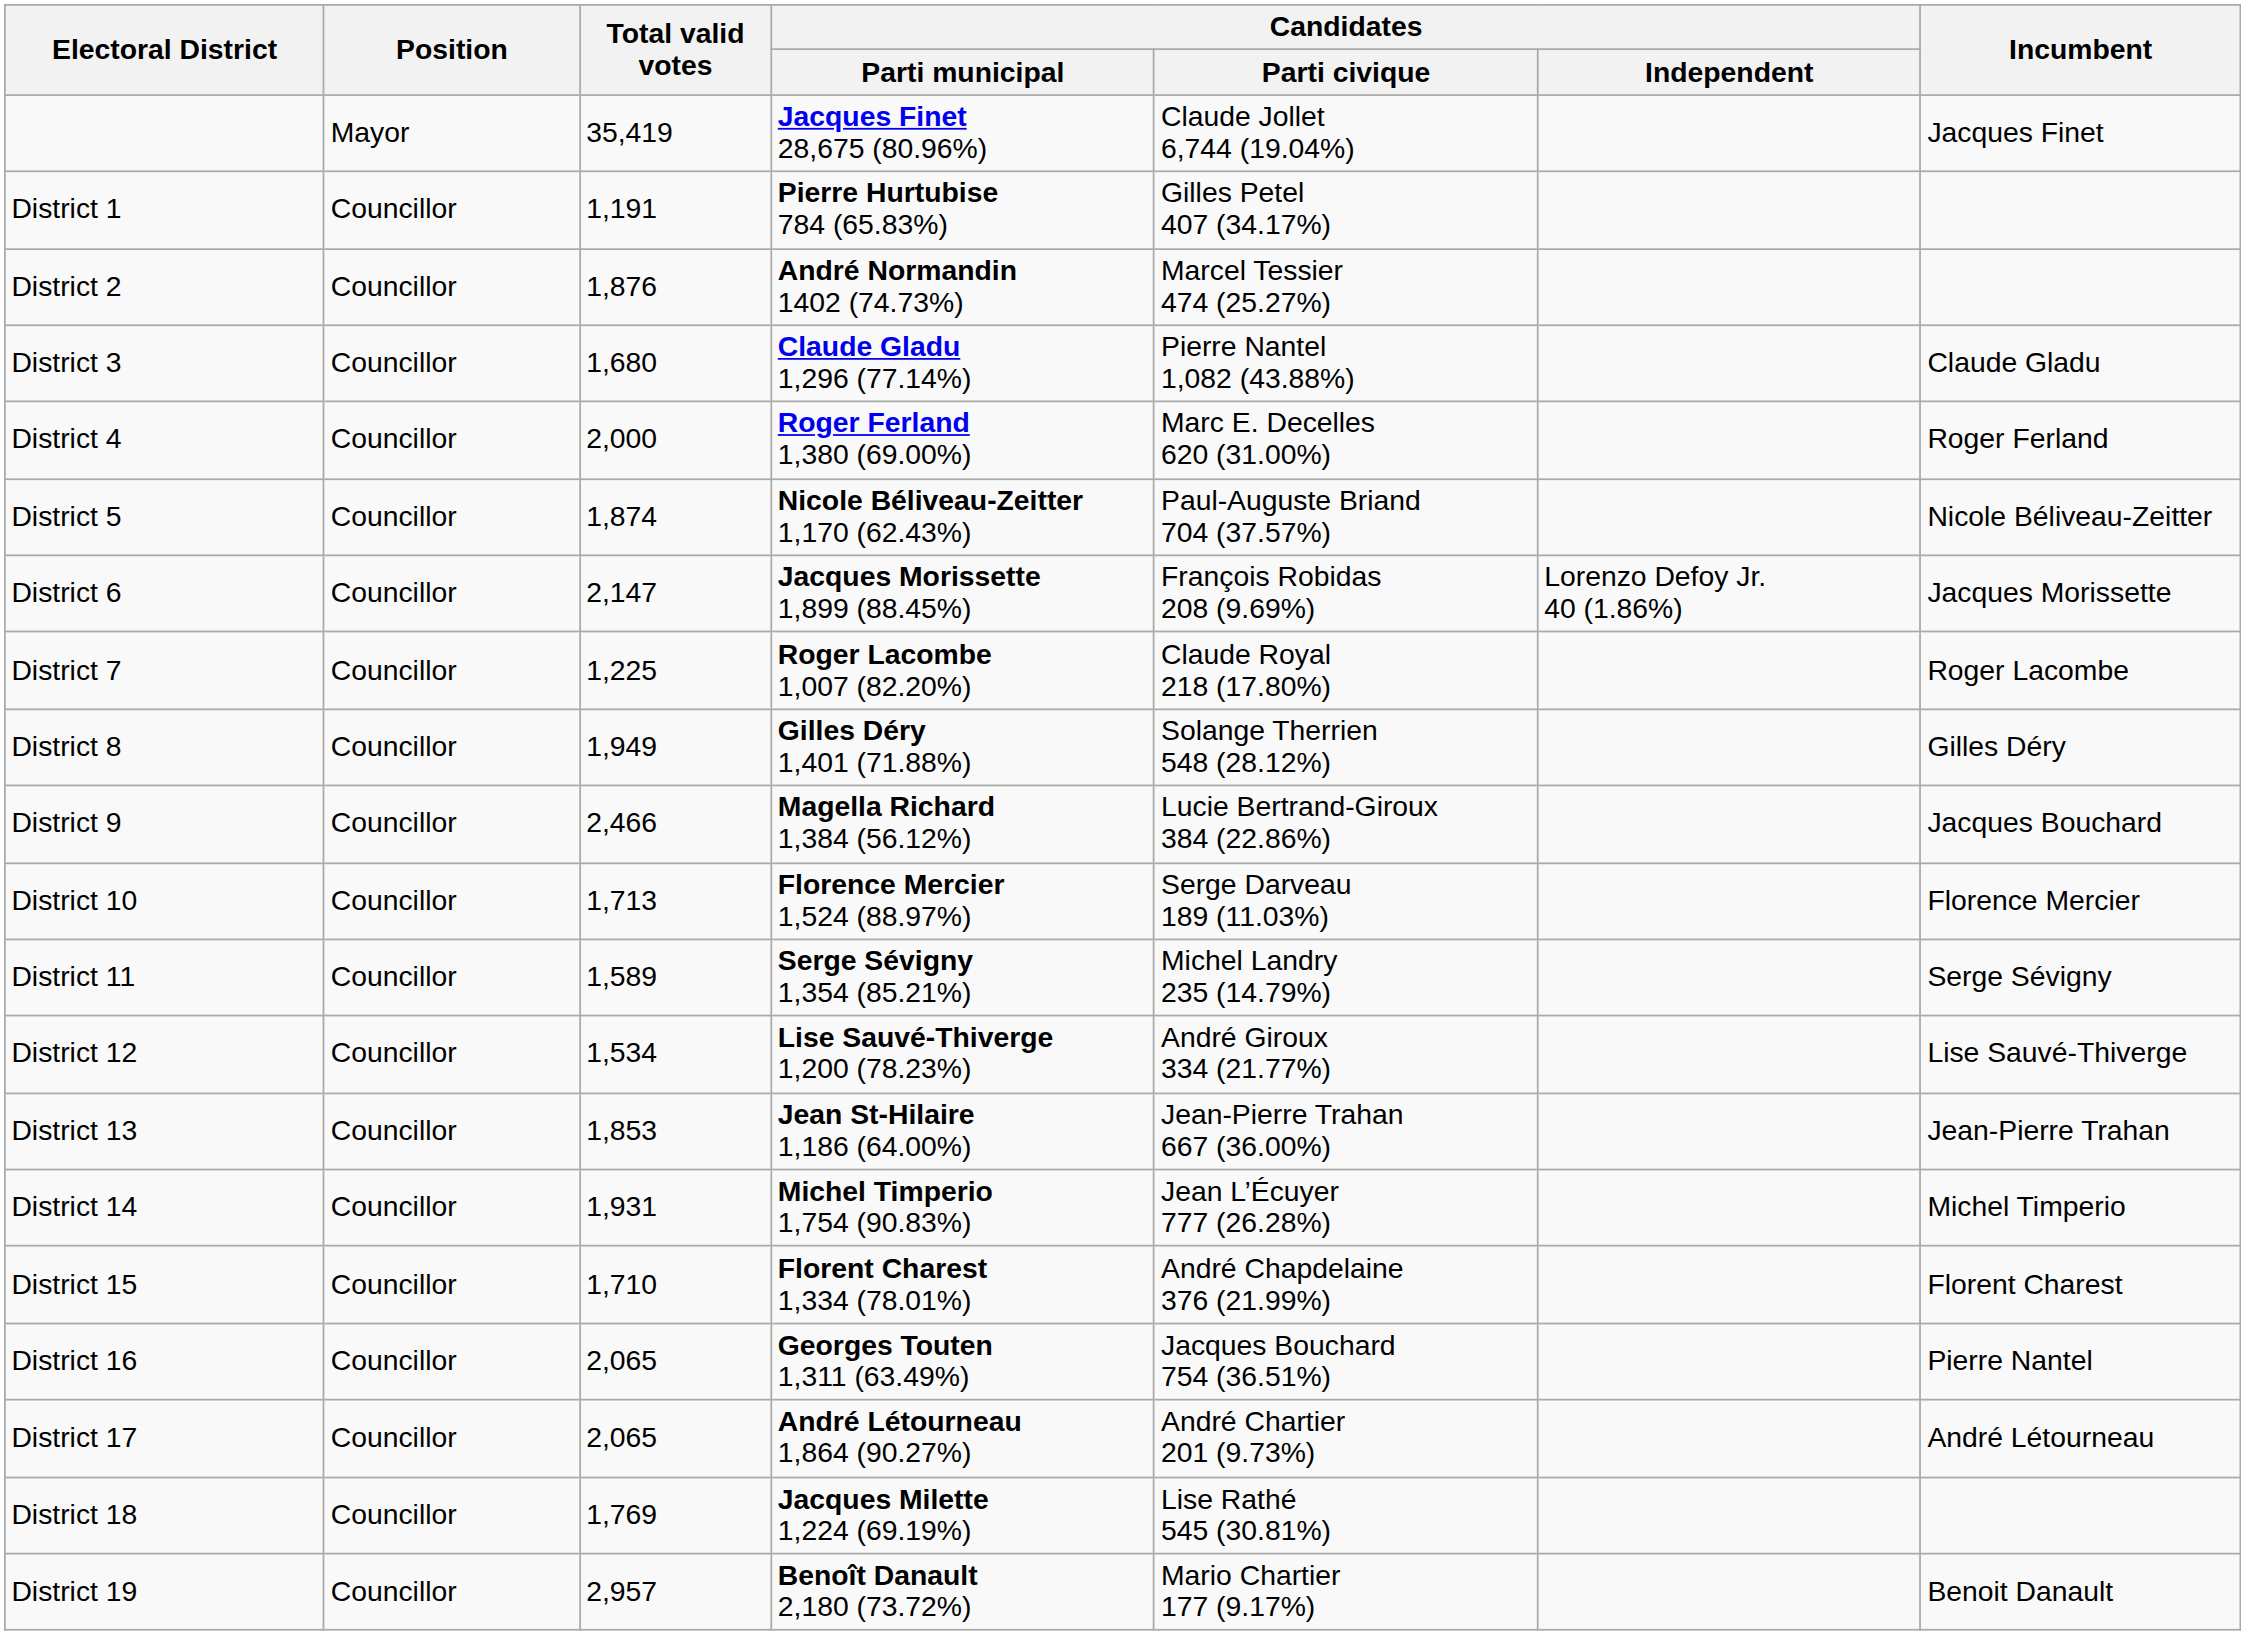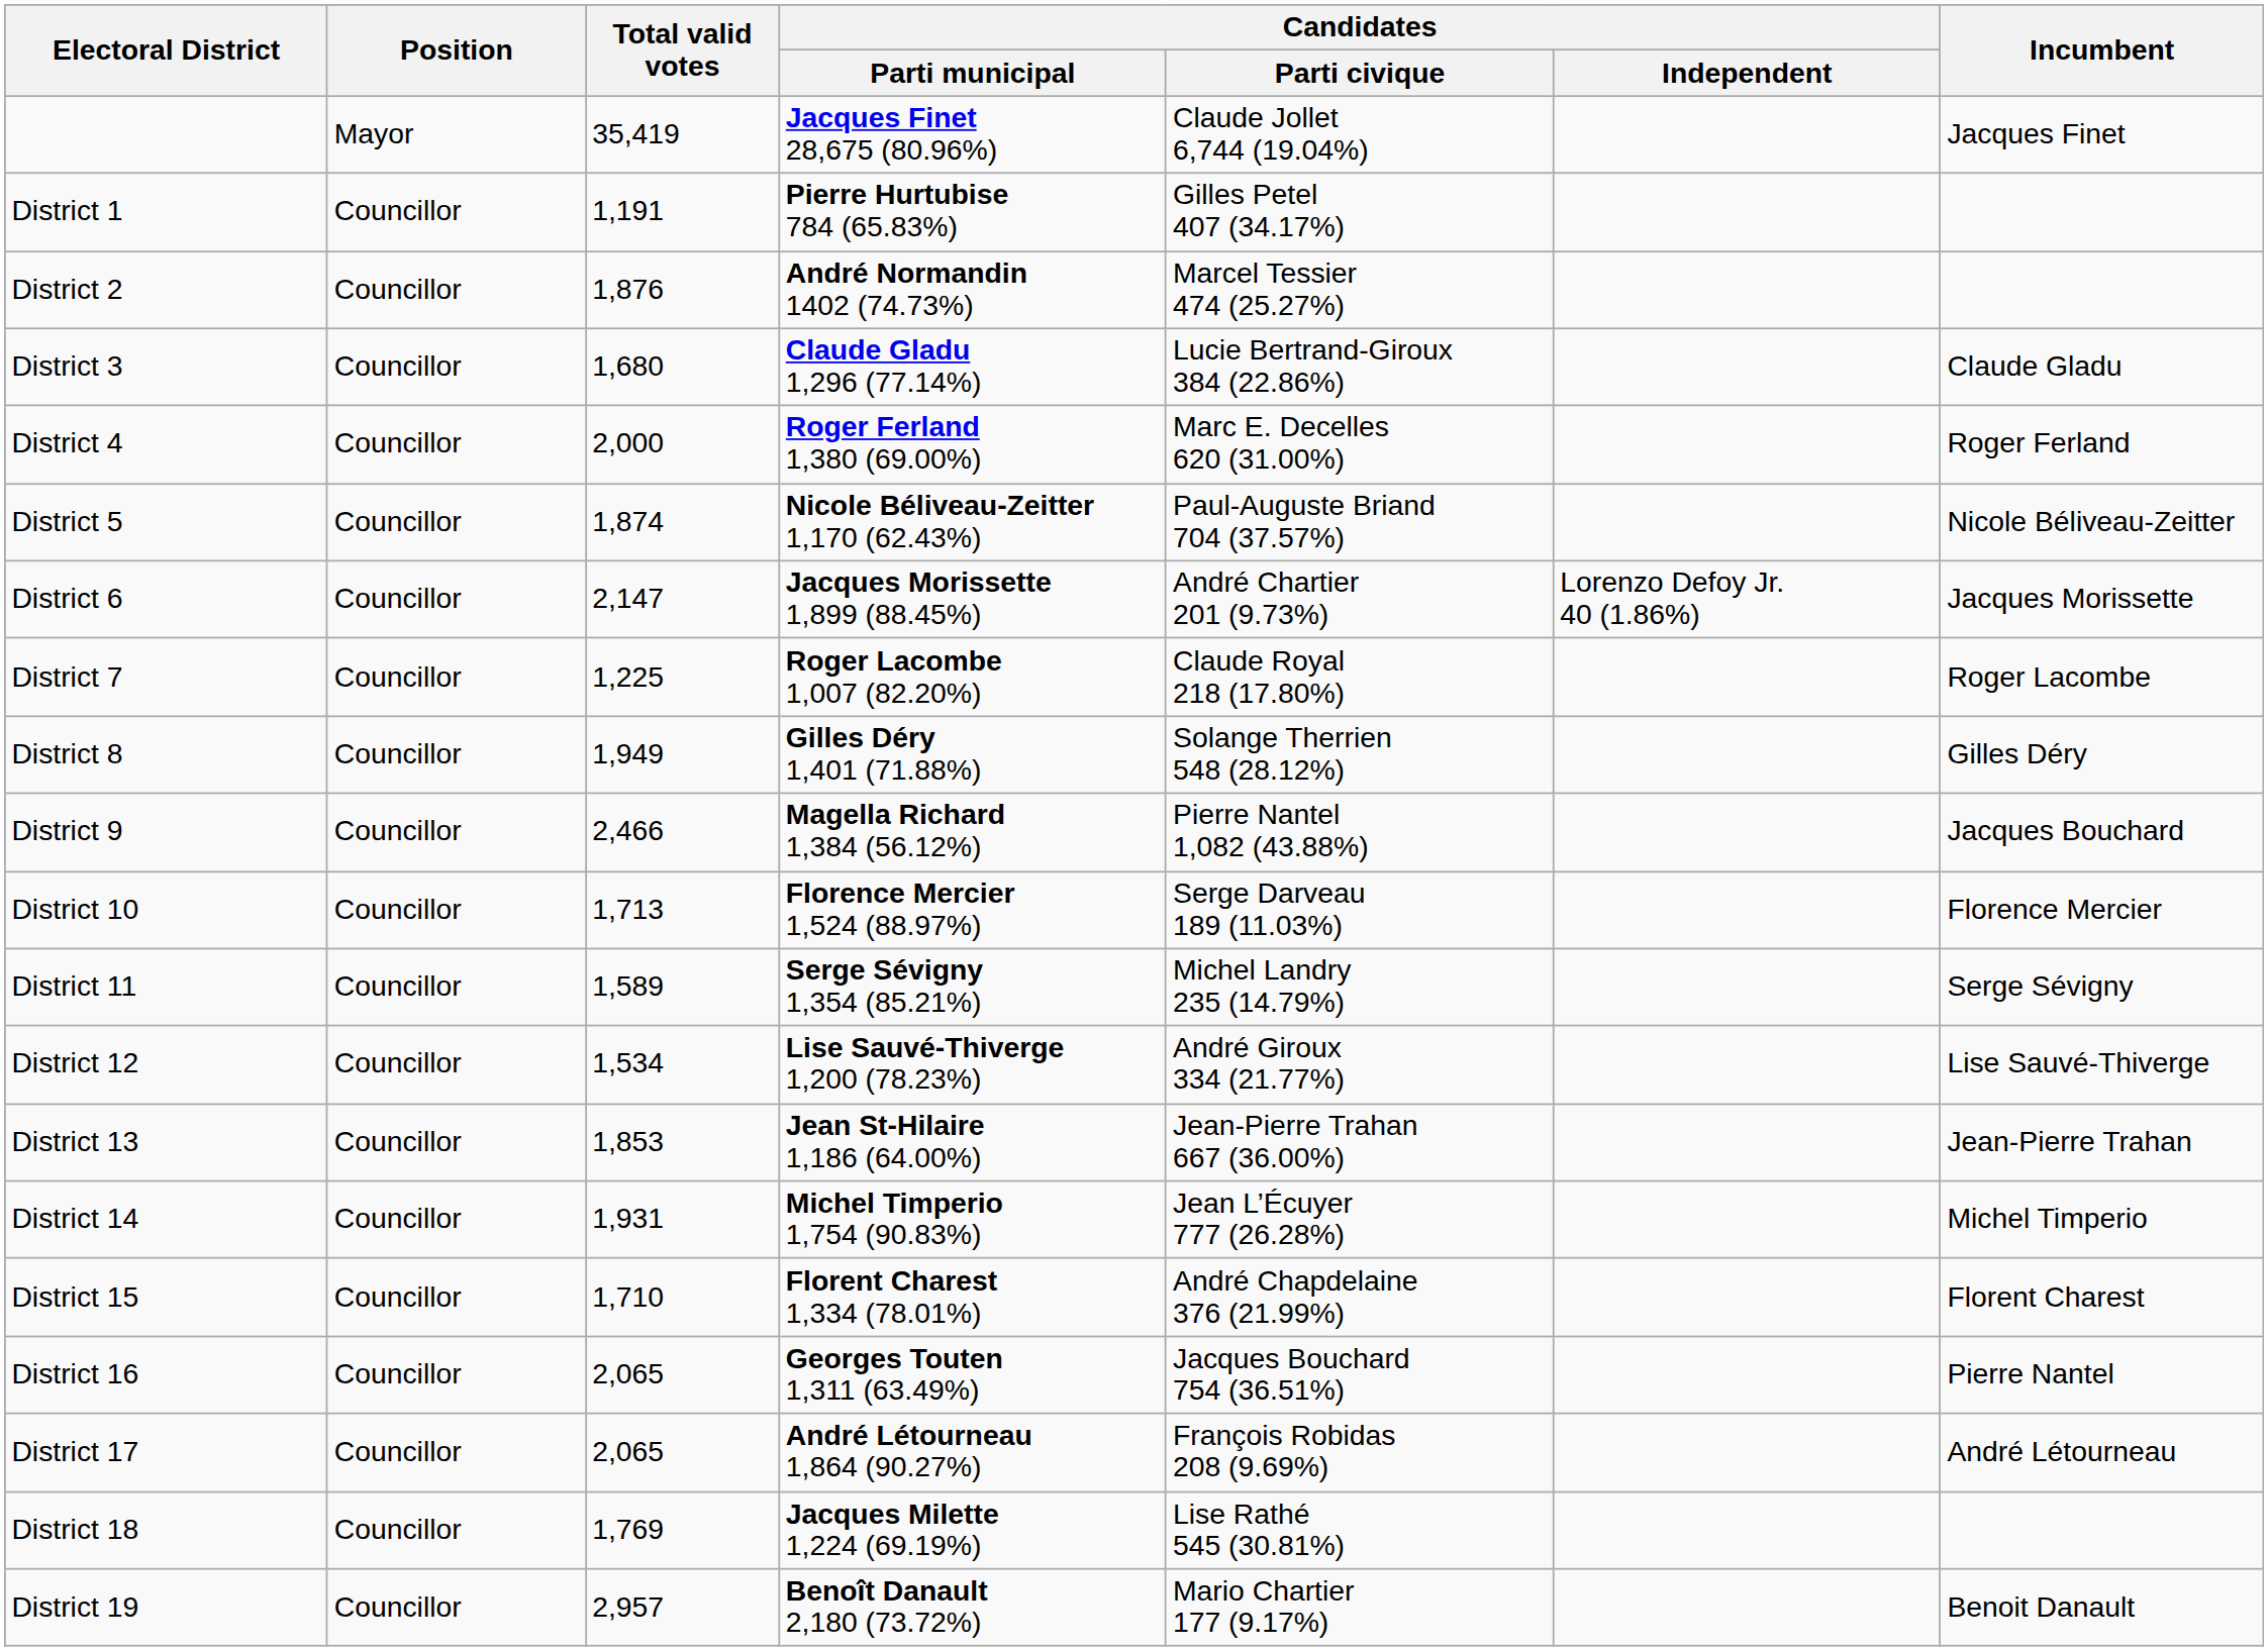District 3 | Candidates / Parti civique: Pierre Nantel 1,082 (43.88%) -> Lucie Bertrand-Giroux 384 (22.86%)
District 6 | Candidates / Parti civique: François Robidas 208 (9.69%) -> André Chartier 201 (9.73%)
District 9 | Candidates / Parti civique: Lucie Bertrand-Giroux 384 (22.86%) -> Pierre Nantel 1,082 (43.88%)
District 17 | Candidates / Parti civique: André Chartier 201 (9.73%) -> François Robidas 208 (9.69%)
